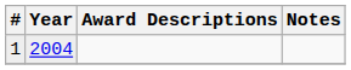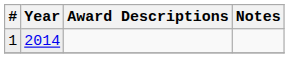1 | Year: 2004 -> 2014
